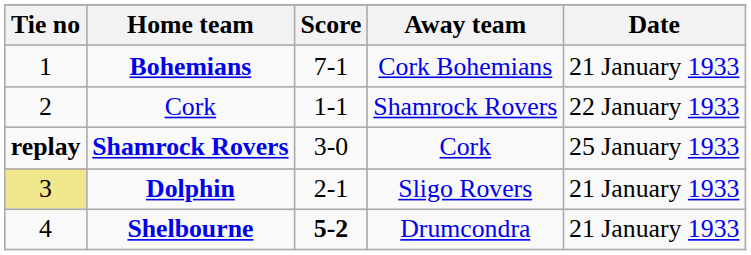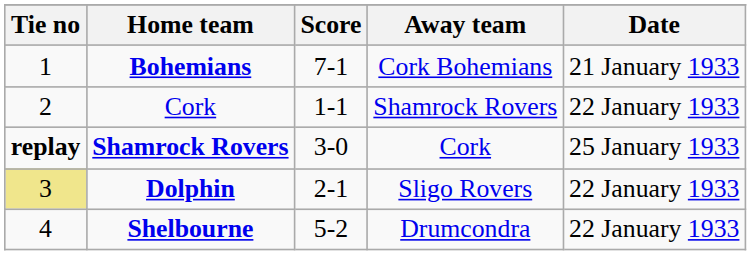Dolphin | Date: 21 January 1933 -> 22 January 1933
Shelbourne | Score: bold -> normal
Shelbourne | Date: 21 January 1933 -> 22 January 1933
